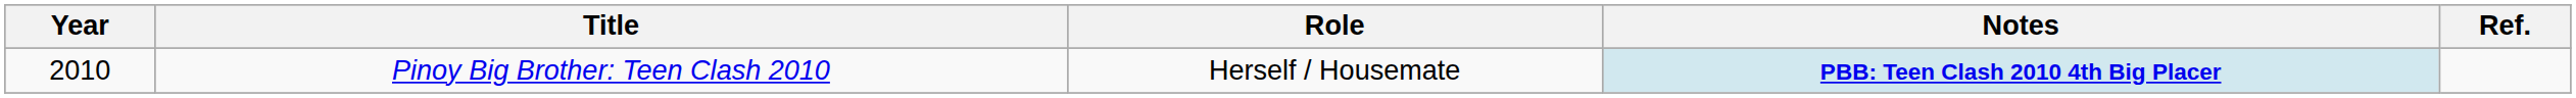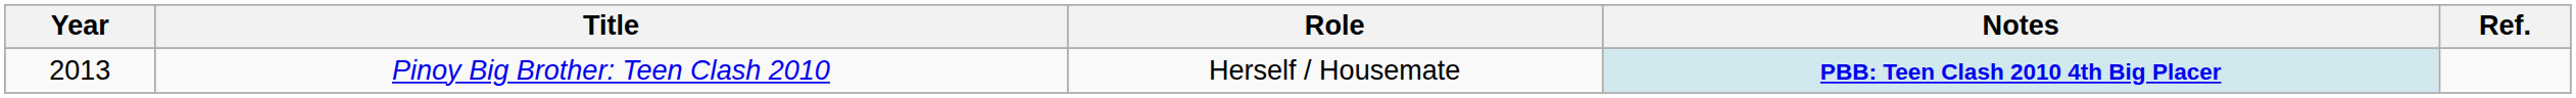Pinoy Big Brother: Teen Clash 2010 | Year: 2010 -> 2013
